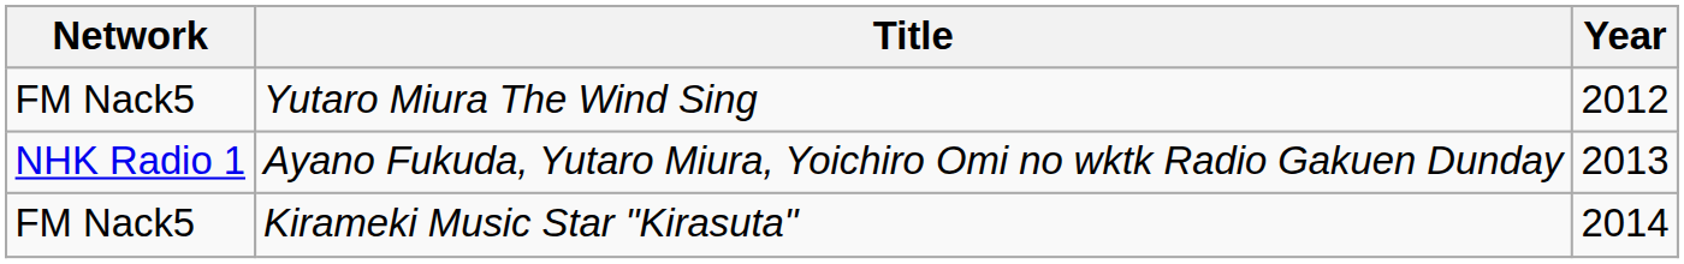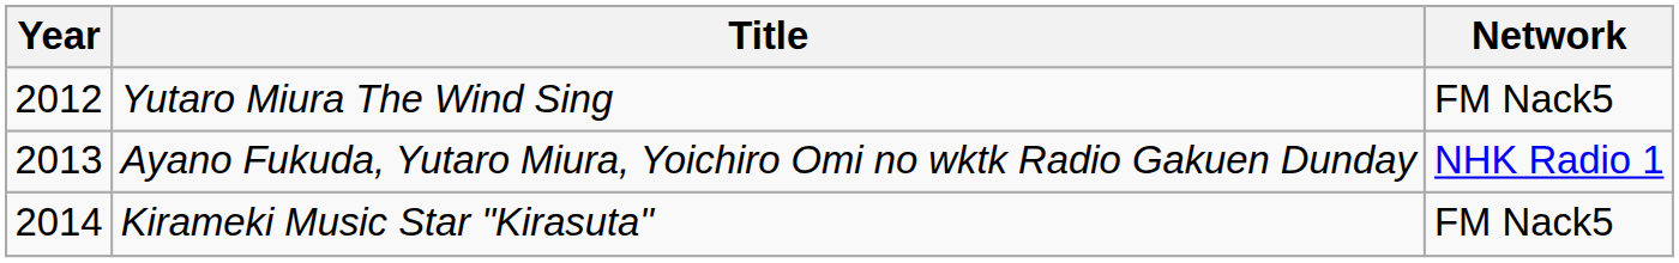columns swapped: Year <-> Network
